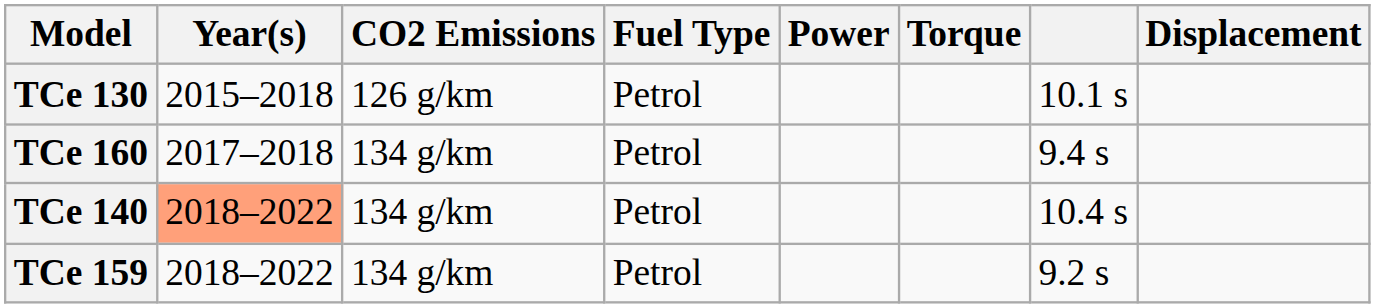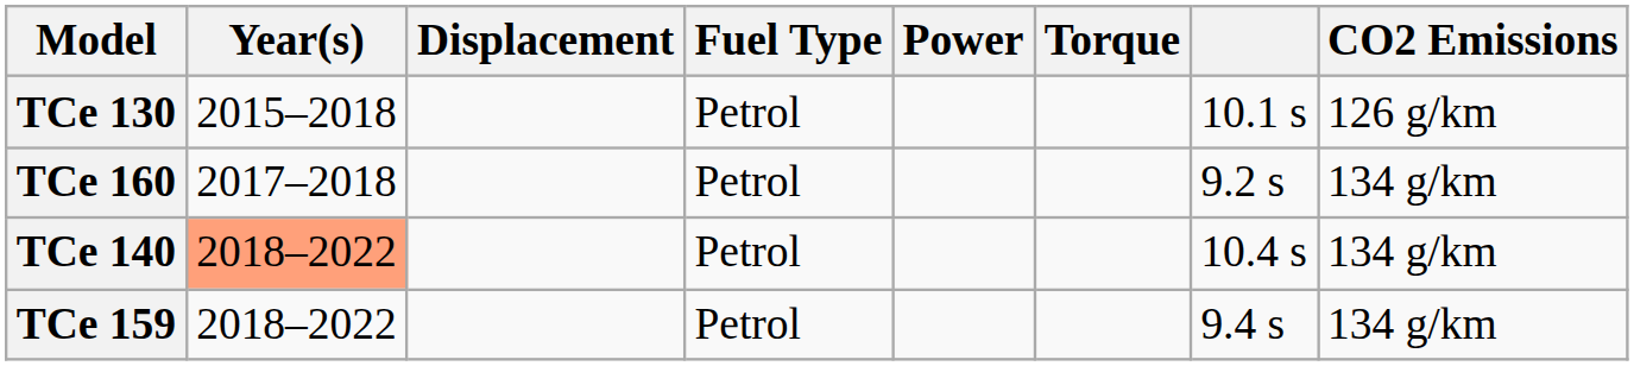columns swapped: Displacement <-> CO2 Emissions
TCe 160 | column 7: 9.4 s -> 9.2 s
TCe 159 | column 7: 9.2 s -> 9.4 s
